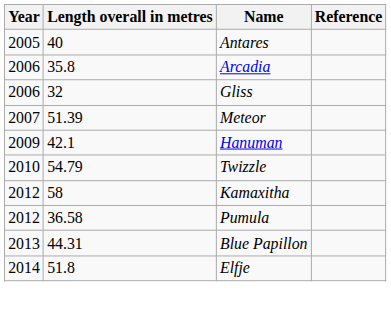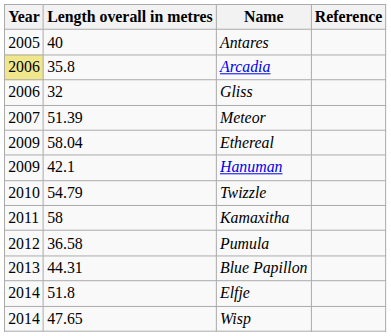Arcadia | Year: no background -> khaki background
+ row: 2009 | 58.04 | Ethereal
Kamaxitha | Year: 2012 -> 2011
+ row: 2014 | 47.65 | Wisp
